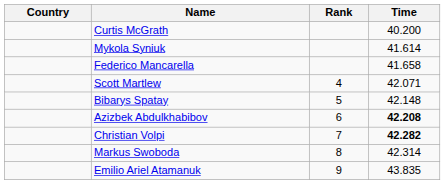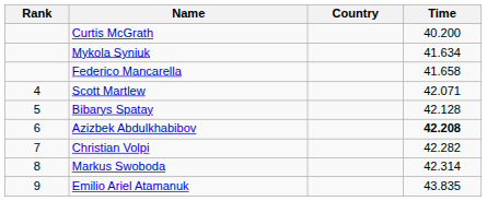columns swapped: Rank <-> Country
Mykola Syniuk | Time: 41.614 -> 41.634
Bibarys Spatay | Time: 42.148 -> 42.128
Christian Volpi | Time: bold -> normal
